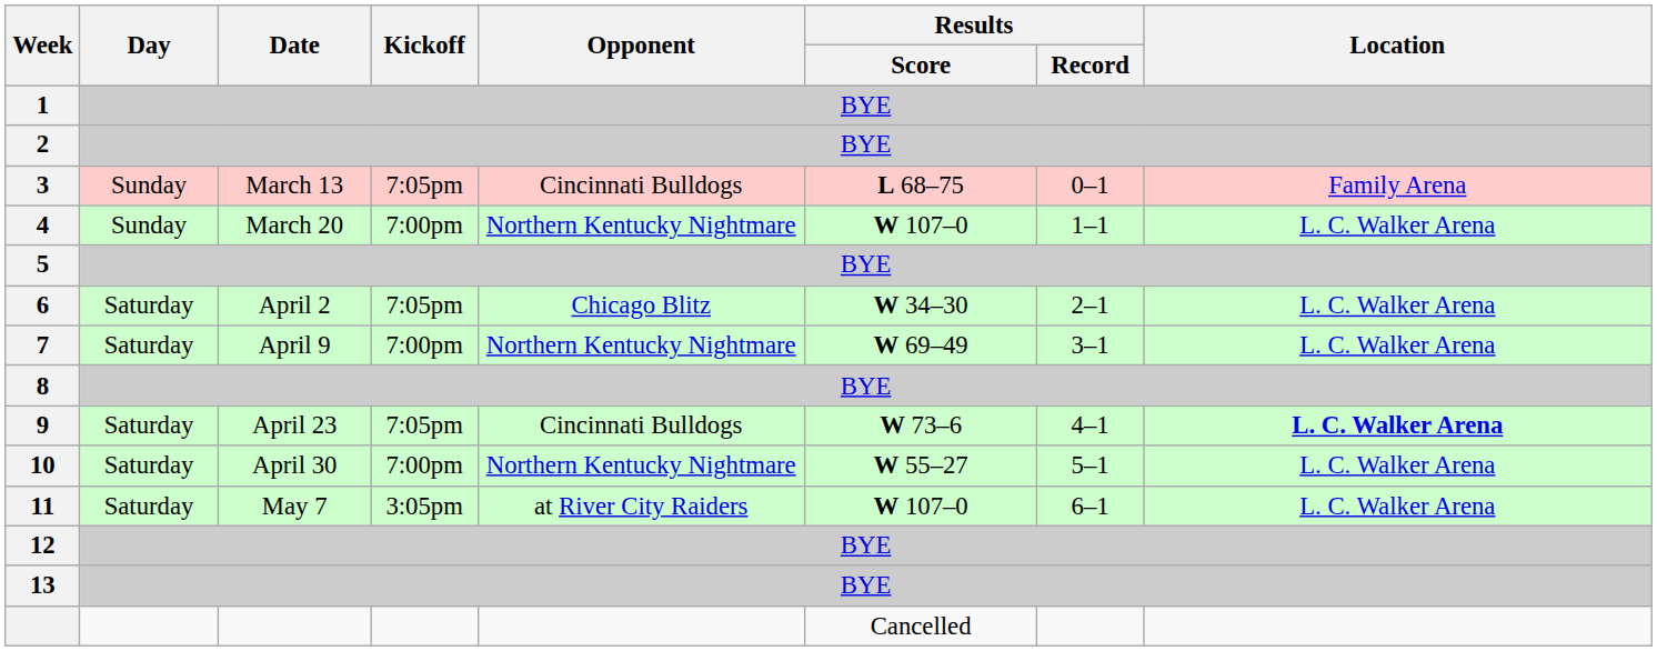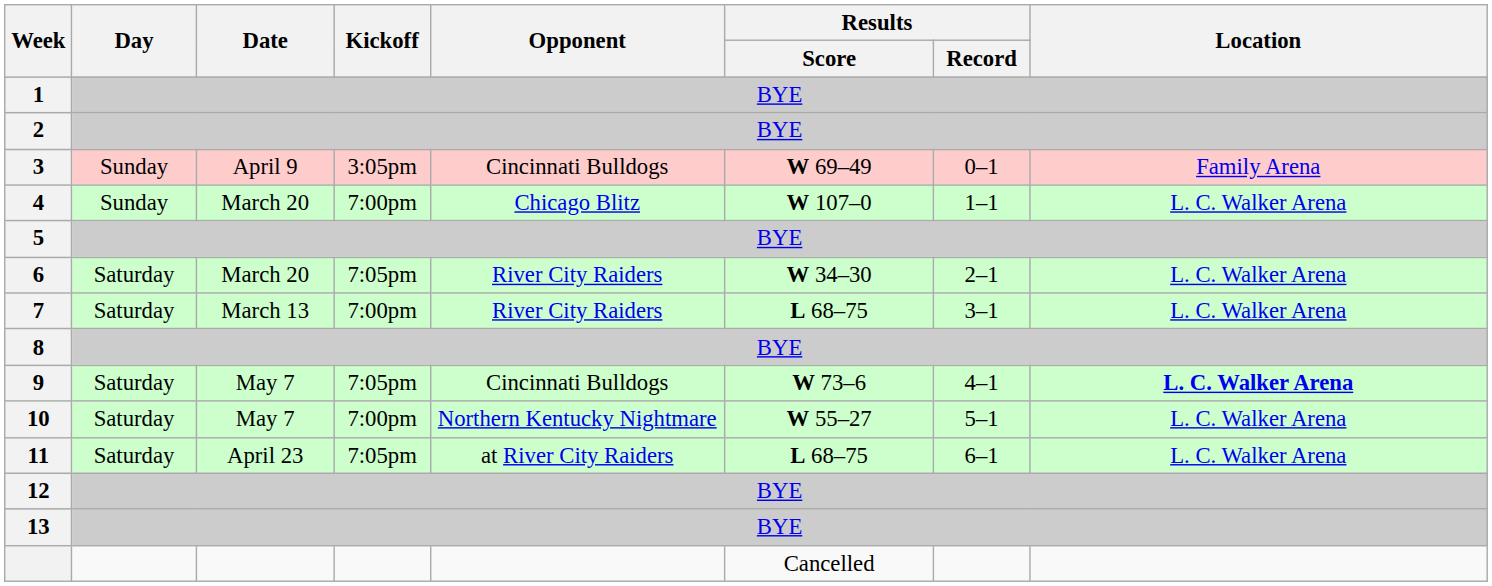3 | Date: March 13 -> April 9
3 | Kickoff: 7:05pm -> 3:05pm
3 | Results / Score: L 68–75 -> W 69–49
4 | Opponent: Northern Kentucky Nightmare -> Chicago Blitz
6 | Date: April 2 -> March 20
6 | Opponent: Chicago Blitz -> River City Raiders
7 | Date: April 9 -> March 13
7 | Opponent: Northern Kentucky Nightmare -> River City Raiders
7 | Results / Score: W 69–49 -> L 68–75
9 | Date: April 23 -> May 7
10 | Date: April 30 -> May 7
11 | Date: May 7 -> April 23
11 | Kickoff: 3:05pm -> 7:05pm
11 | Results / Score: W 107–0 -> L 68–75
